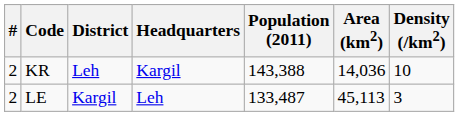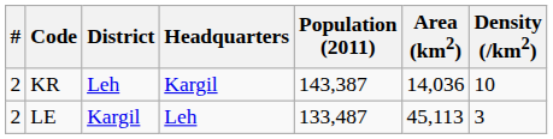KR | Population (2011): 143,388 -> 143,387
